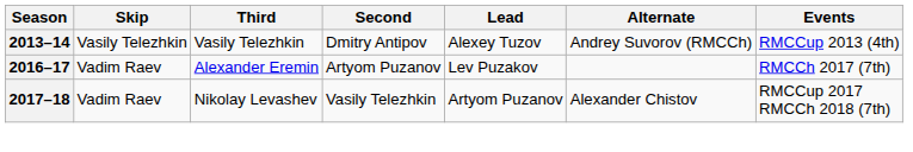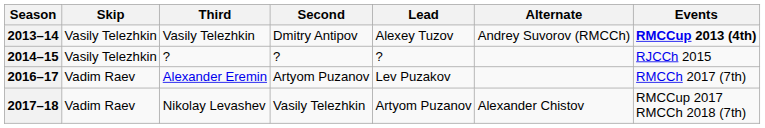2013–14 | Events: normal -> bold
+ row: 2014–15 | Vasily Telezhkin | ? | ? | ? | RJCCh 2015
